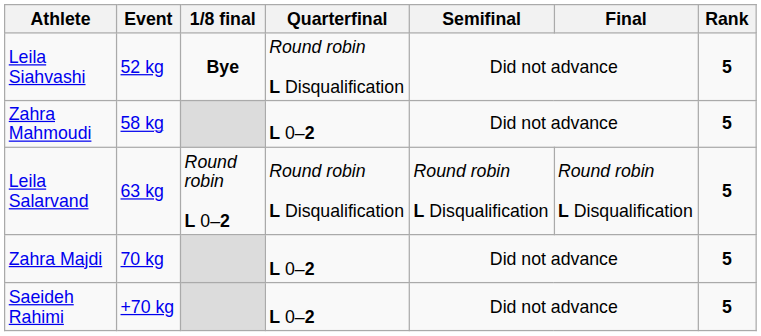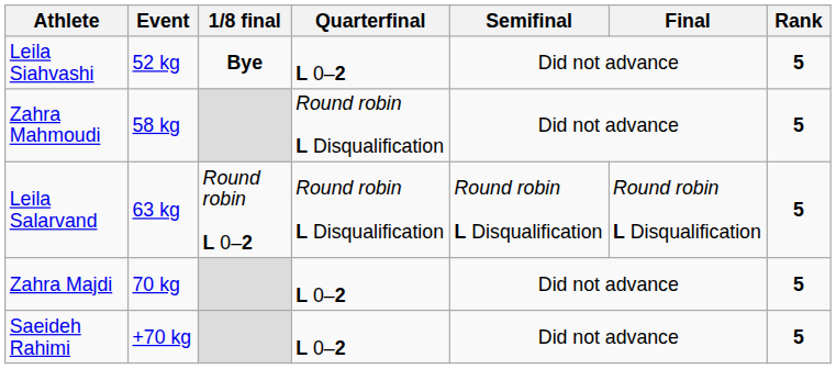Leila Siahvashi | Quarterfinal: Round robin L Disqualification -> L 0–2
Zahra Mahmoudi | Quarterfinal: L 0–2 -> Round robin L Disqualification
